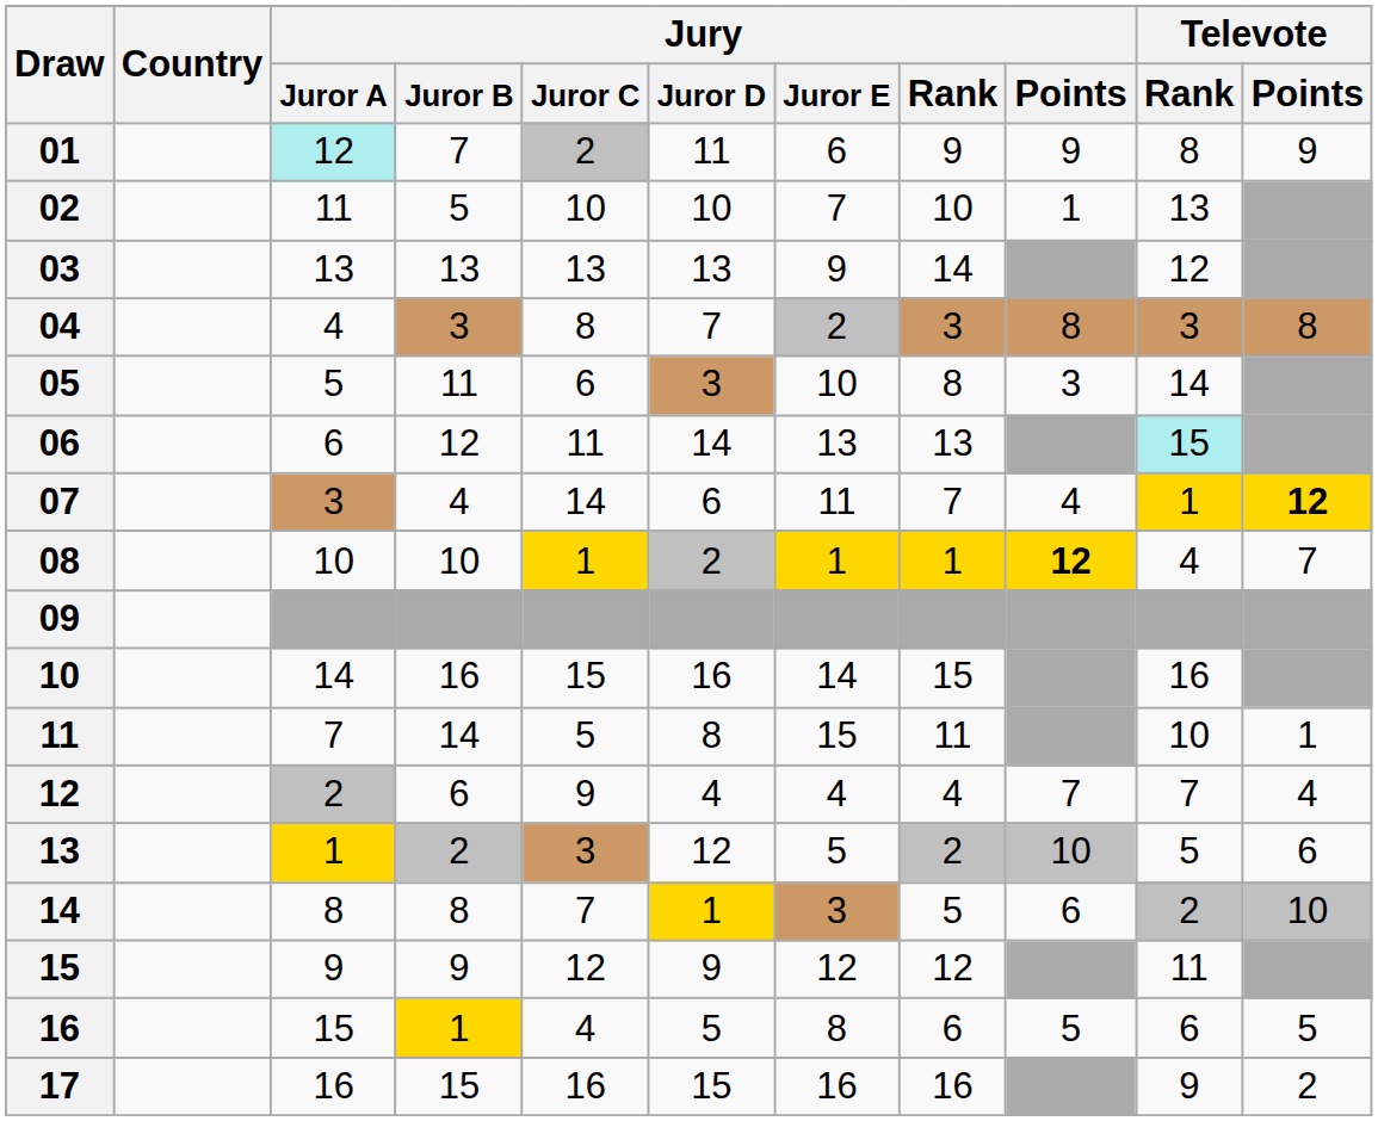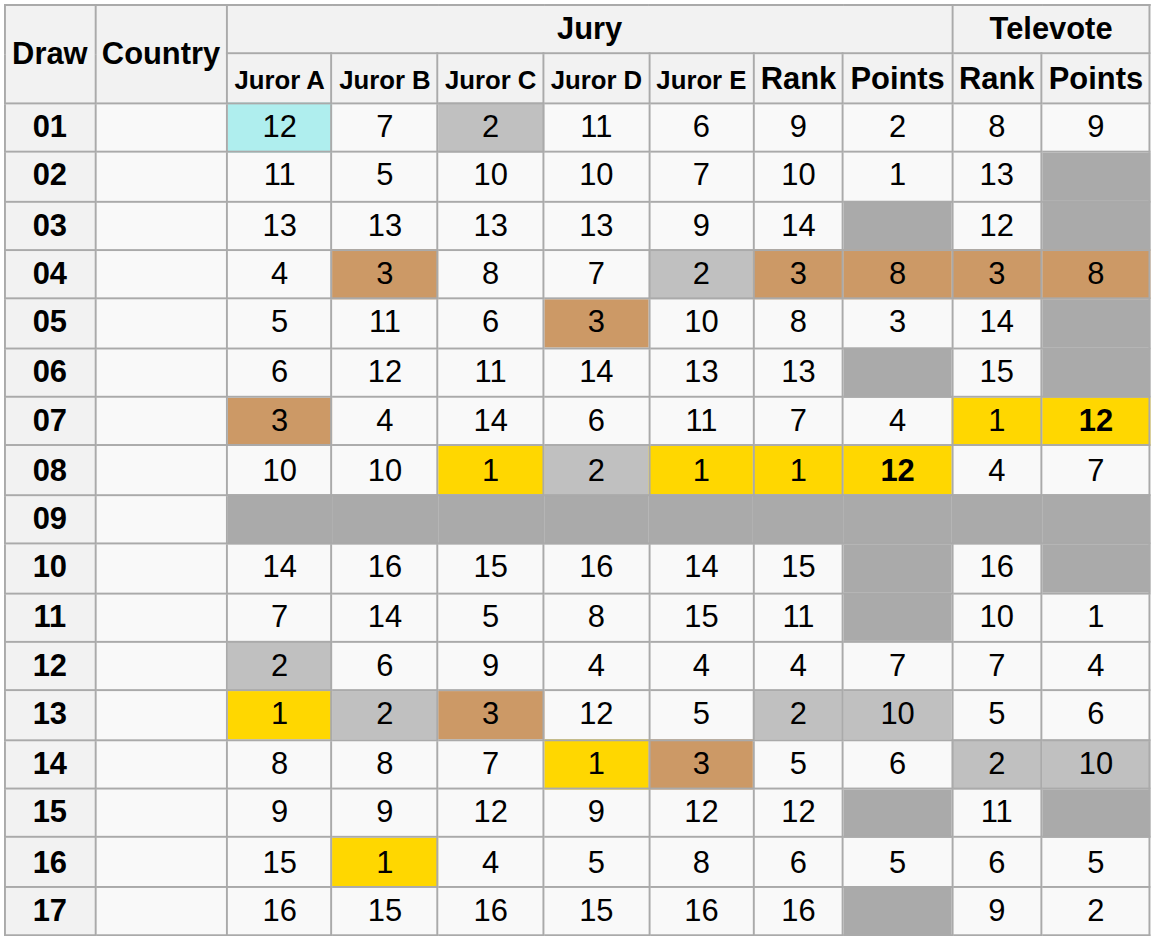01 | Jury / Points: 9 -> 2
06 | Televote / Rank: paleturquoise background -> no background
